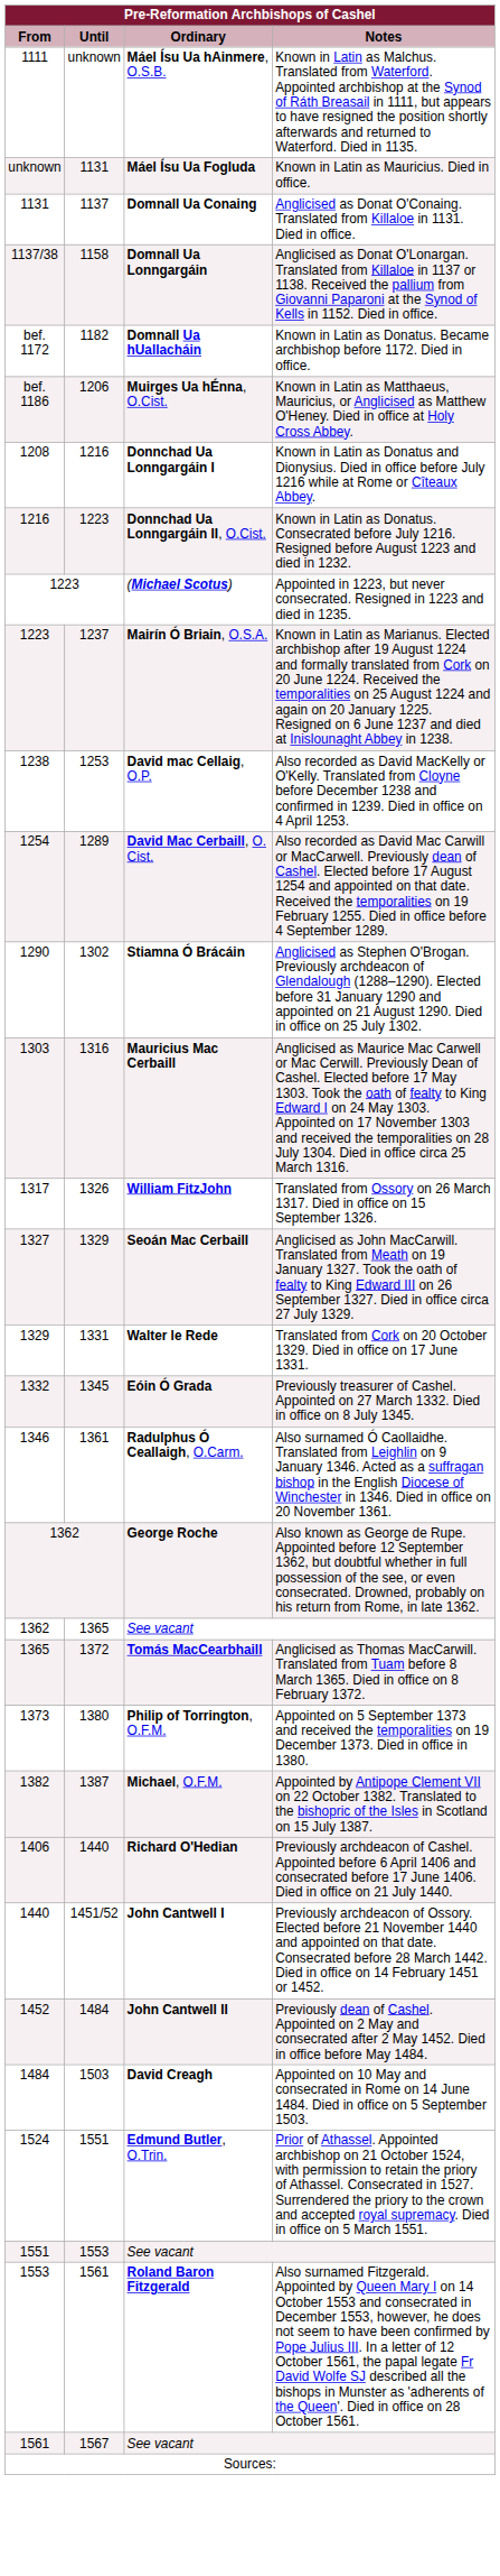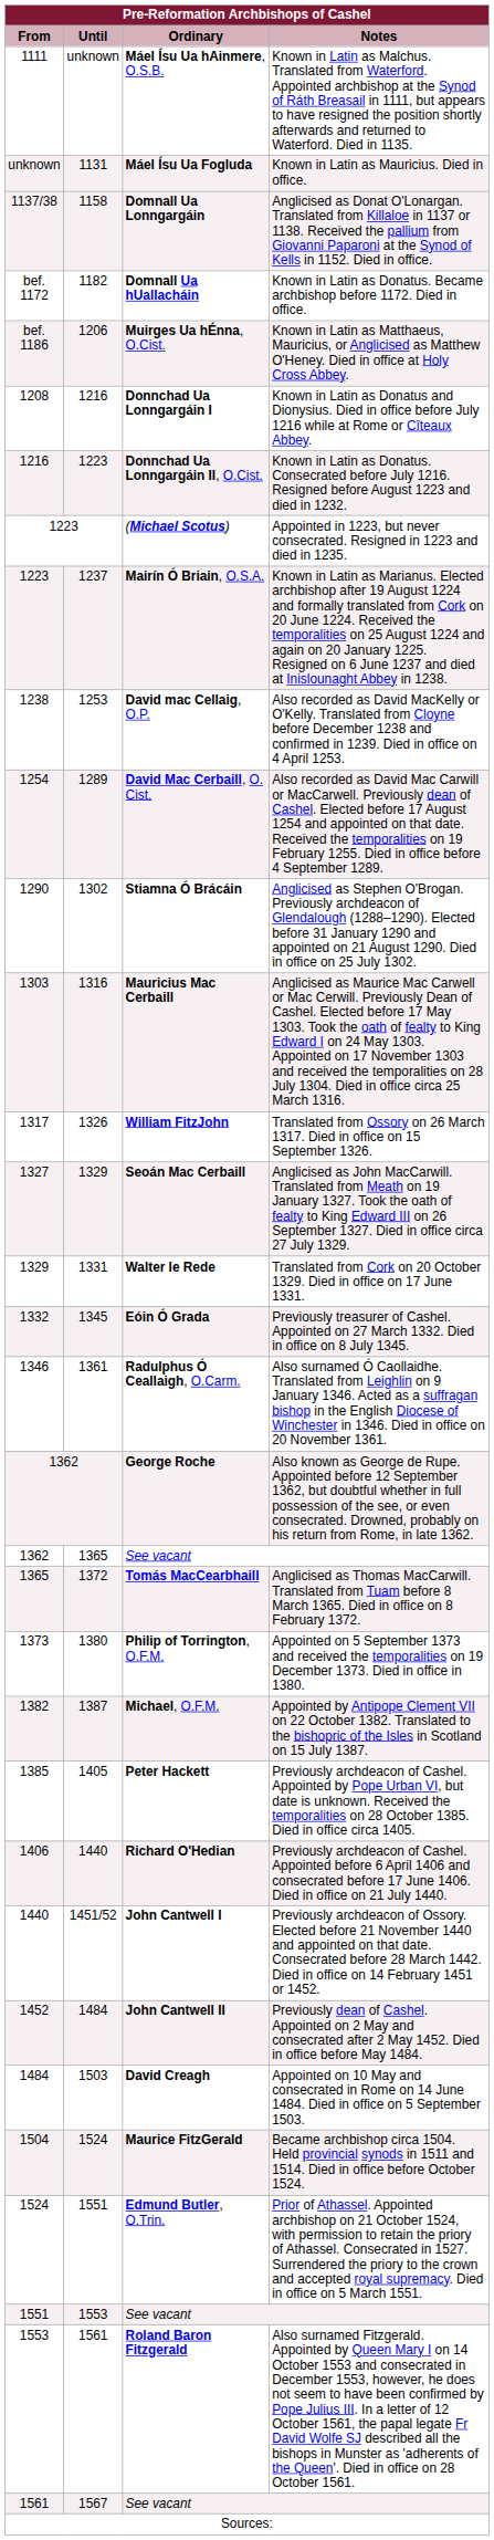- row: 1131 | 1137 | Domnall Ua Conaing | Anglicised as Donat O'Conaing. Translated from Killaloe in 1131. Died in office.
+ row: 1385 | 1405 | Peter Hackett | Previously archdeacon of Cashel. Appointed by Pope Urban VI, but date is unknown. Received the temporalities on 28 October 1385. Died in office circa 1405.
+ row: 1504 | 1524 | Maurice FitzGerald | Became archbishop circa 1504. Held provincial synods in 1511 and 1514. Died in office before October 1524.
